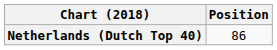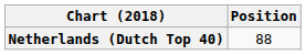Netherlands (Dutch Top 40) | Position: 86 -> 88
